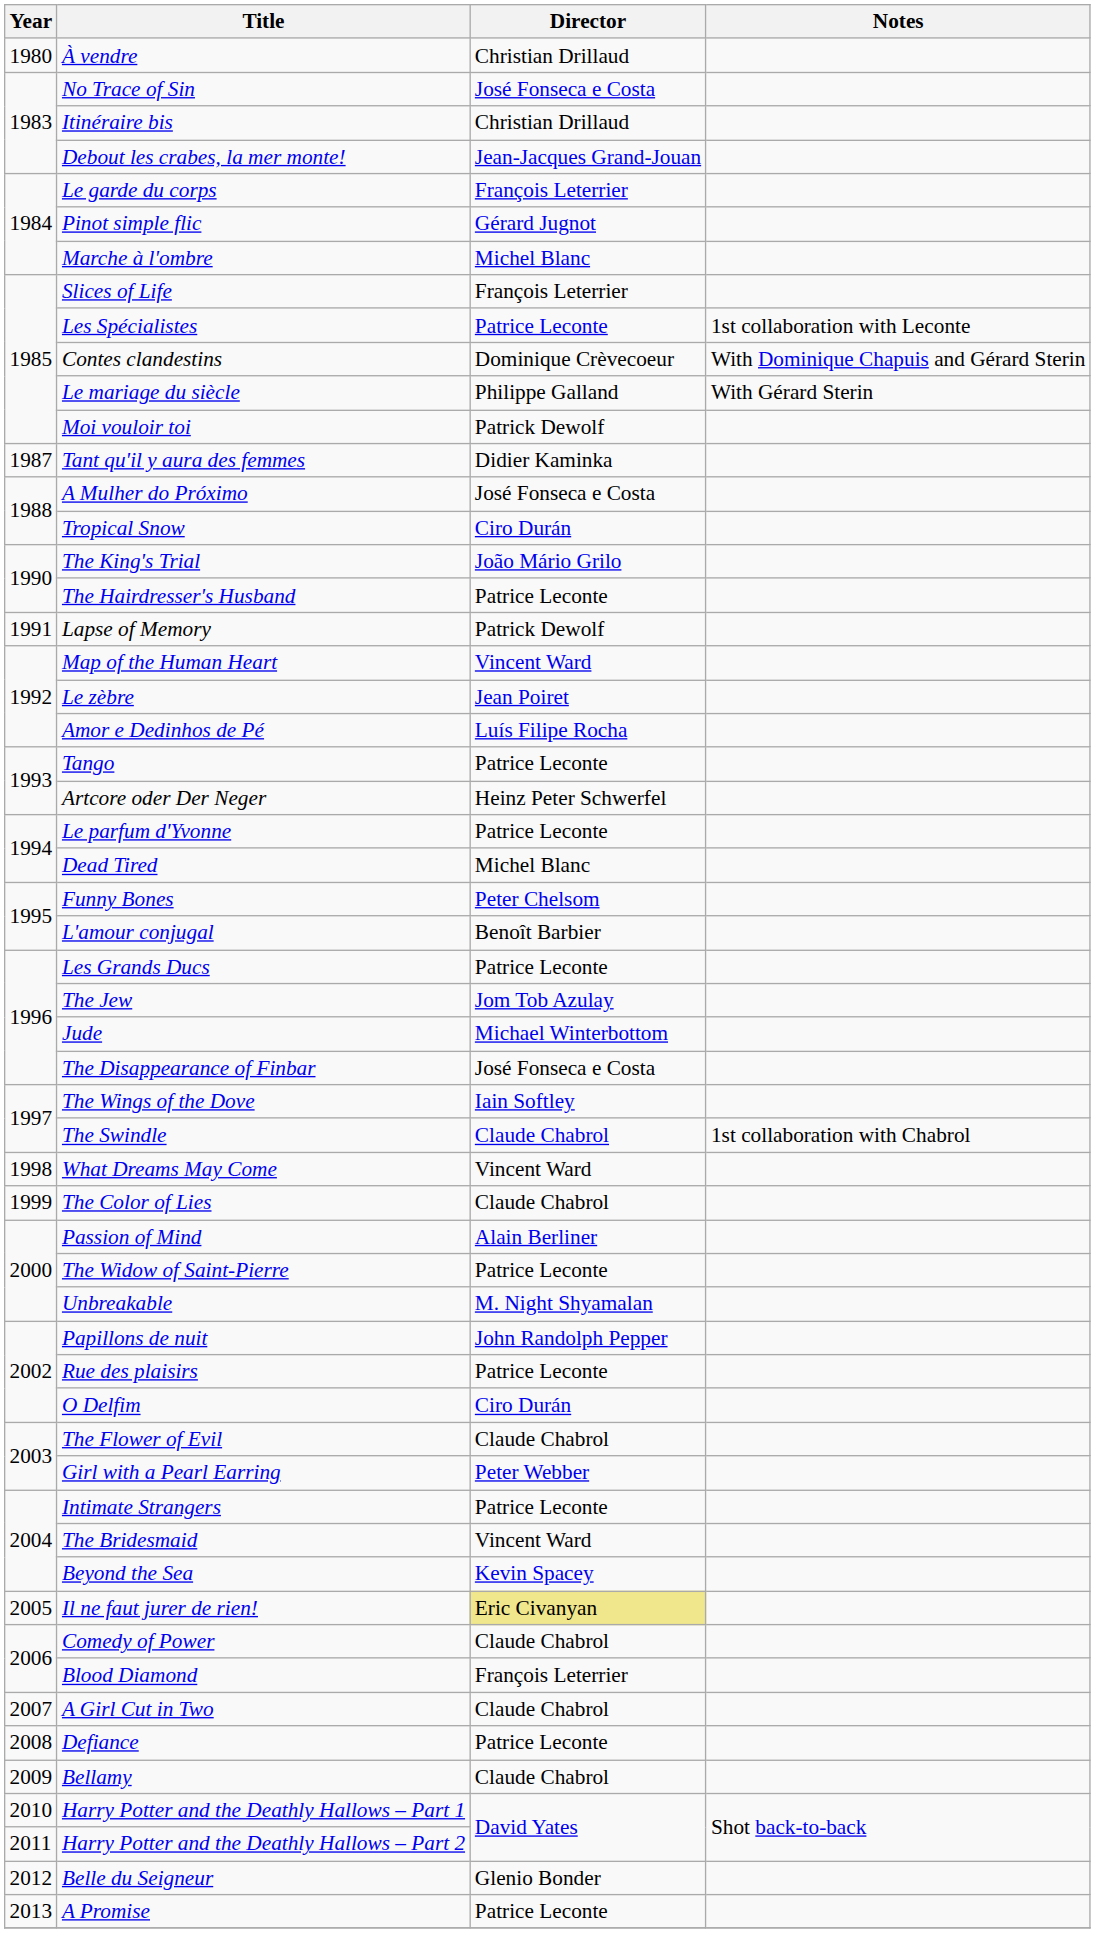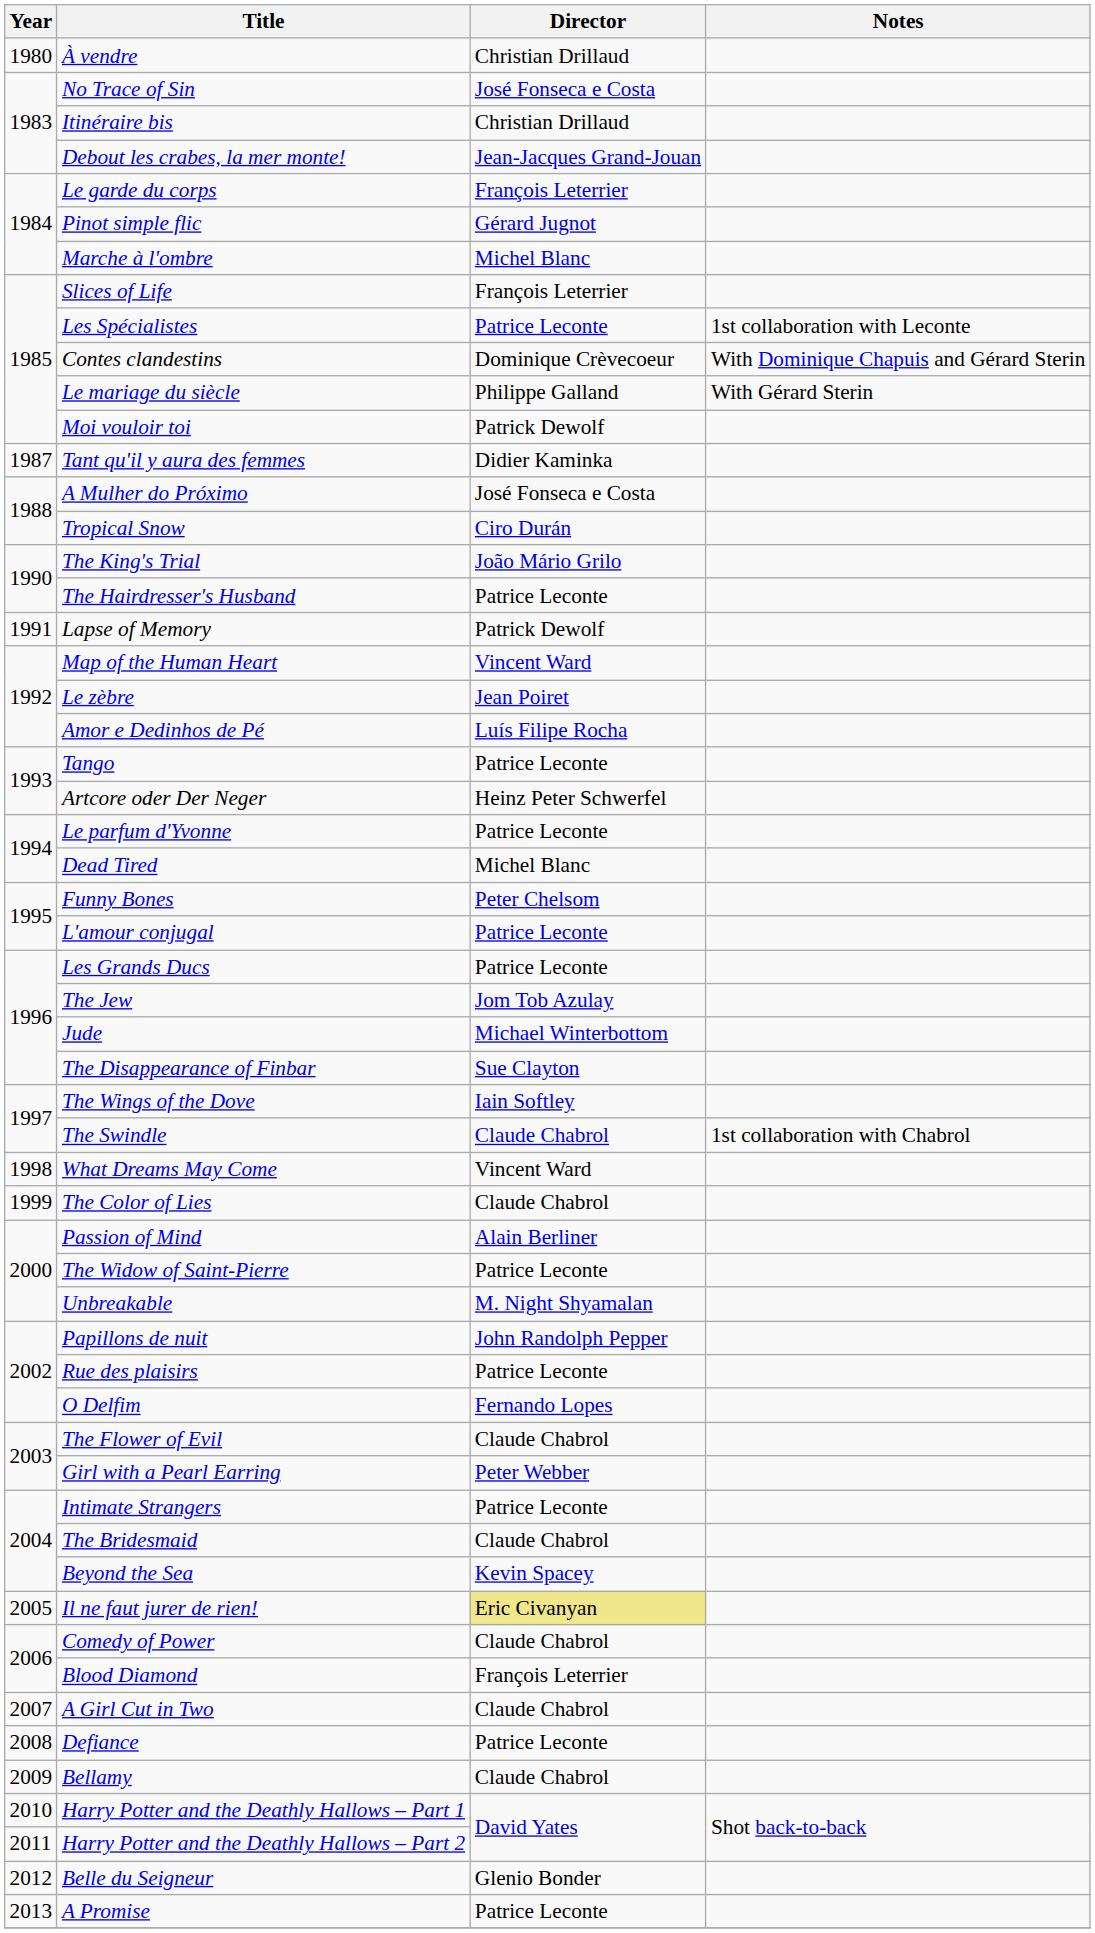L'amour conjugal | Director: Benoît Barbier -> Patrice Leconte
The Disappearance of Finbar | Director: José Fonseca e Costa -> Sue Clayton
O Delfim | Director: Ciro Durán -> Fernando Lopes
The Bridesmaid | Director: Vincent Ward -> Claude Chabrol
